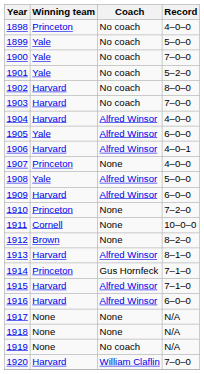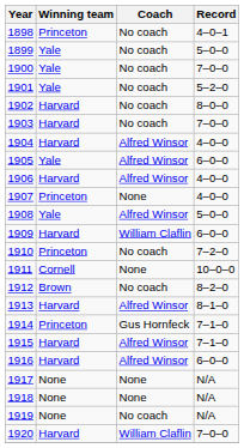1898 | Record: 4–0–0 -> 4–0–1
1906 | Record: 4–0–1 -> 4–0–0
1909 | Coach: Alfred Winsor -> William Claflin
1910 | Coach: None -> No coach
1912 | Coach: None -> No coach
